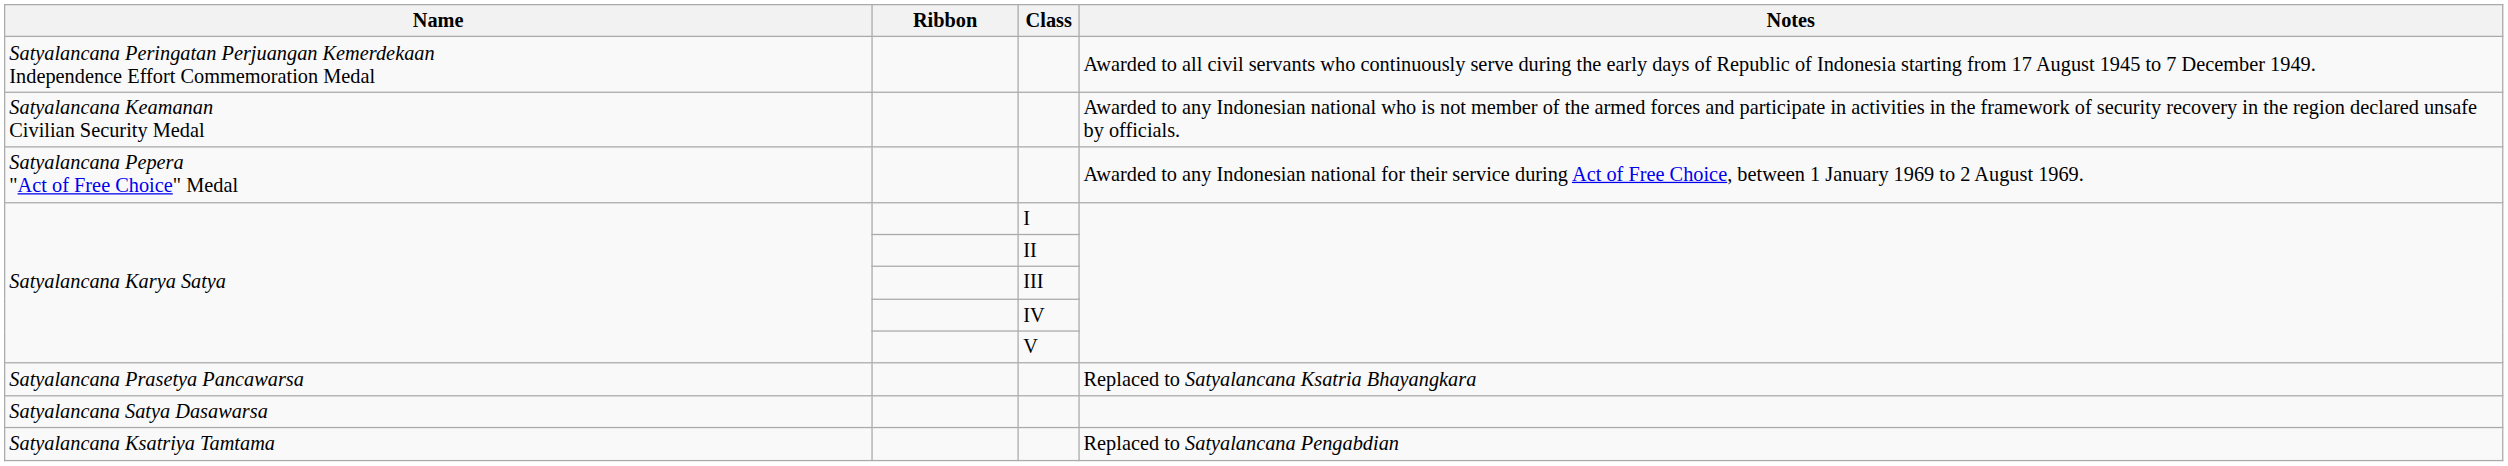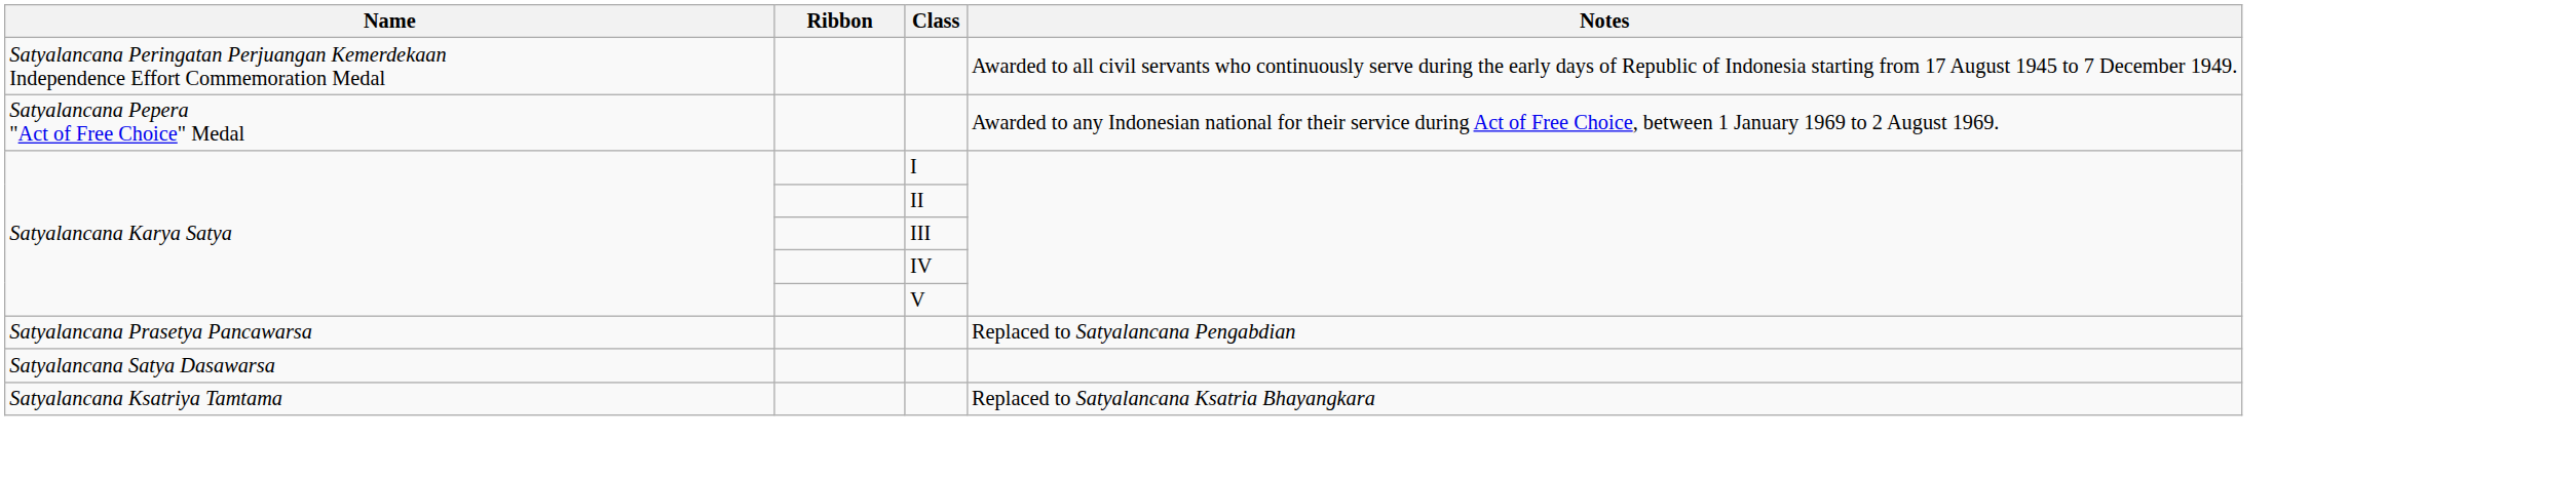- row: Satyalancana Keamanan Civilian Security Medal | Awarded to any Indonesian national who is not member of the armed forces and participate in activities in the framework of security recovery in the region declared unsafe by officials.
Satyalancana Prasetya Pancawarsa | Notes: Replaced to Satyalancana Ksatria Bhayangkara -> Replaced to Satyalancana Pengabdian
Satyalancana Ksatriya Tamtama | Notes: Replaced to Satyalancana Pengabdian -> Replaced to Satyalancana Ksatria Bhayangkara
